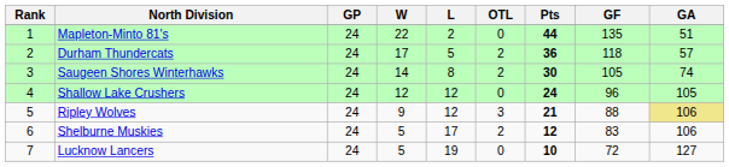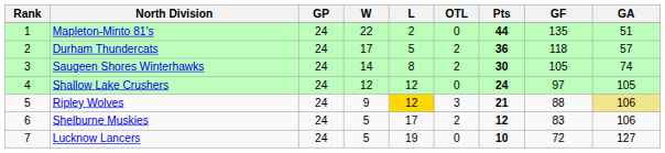Shallow Lake Crushers | GF: 96 -> 97
Ripley Wolves | L: no background -> gold background
